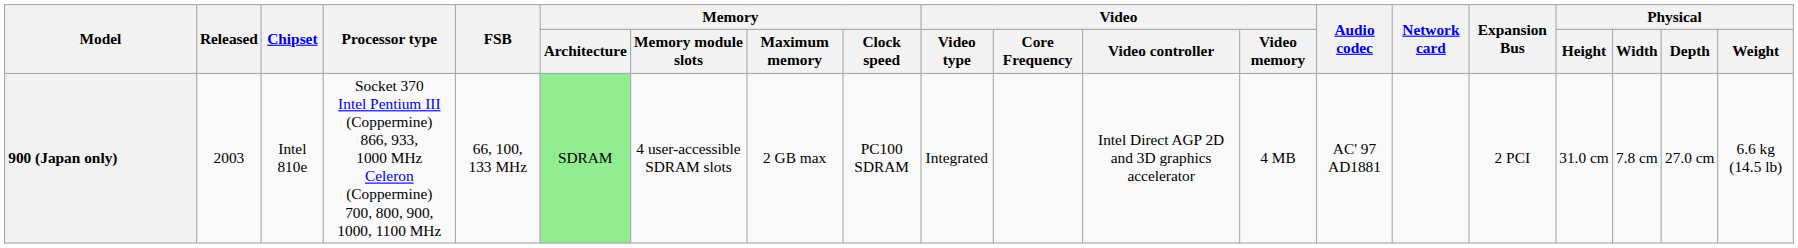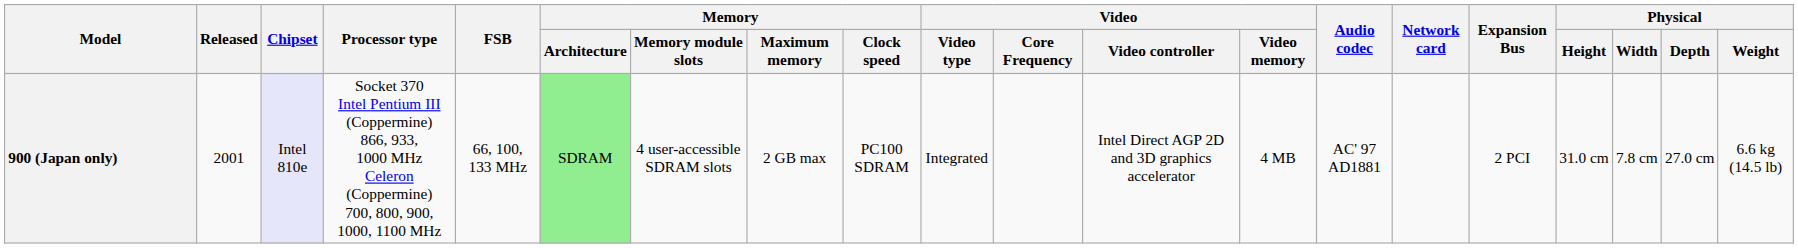900 (Japan only) | Released: 2003 -> 2001
900 (Japan only) | Chipset: no background -> lavender background
